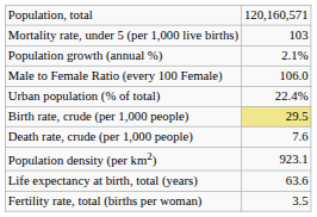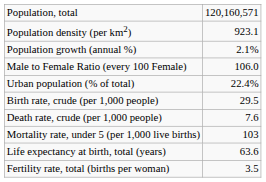rows swapped: Population density (per km2) <-> Mortality rate, under 5 (per 1,000 live births)
Birth rate, crude (per 1,000 people) | column 2: khaki background -> no background
